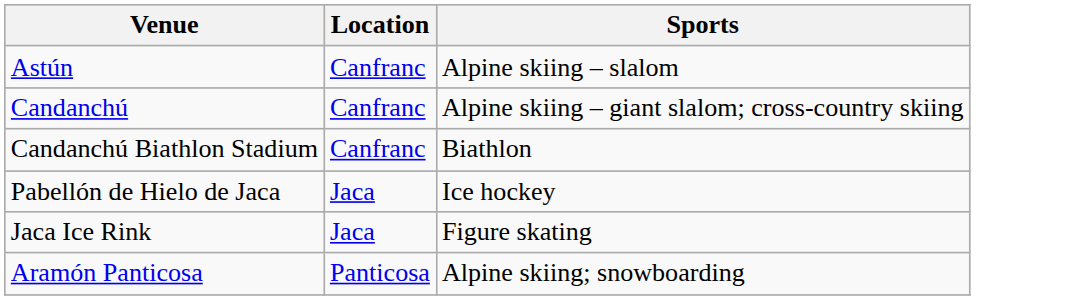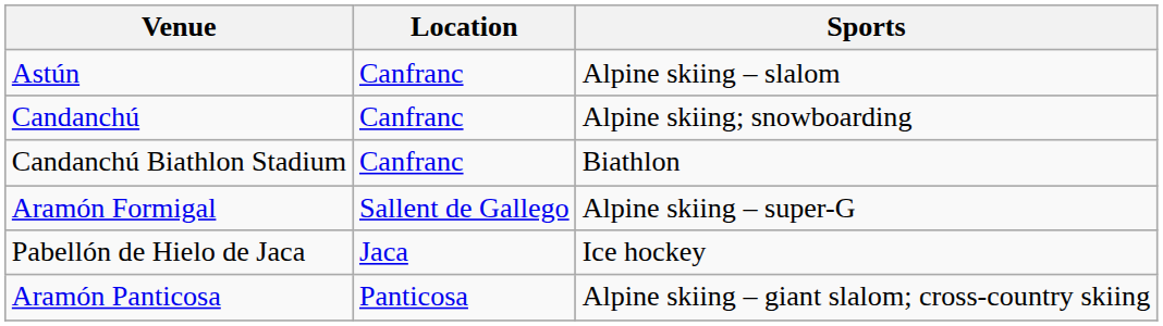Candanchú | Sports: Alpine skiing – giant slalom; cross-country skiing -> Alpine skiing; snowboarding
+ row: Aramón Formigal | Sallent de Gallego | Alpine skiing – super-G
- row: Jaca Ice Rink | Jaca | Figure skating
Aramón Panticosa | Sports: Alpine skiing; snowboarding -> Alpine skiing – giant slalom; cross-country skiing
